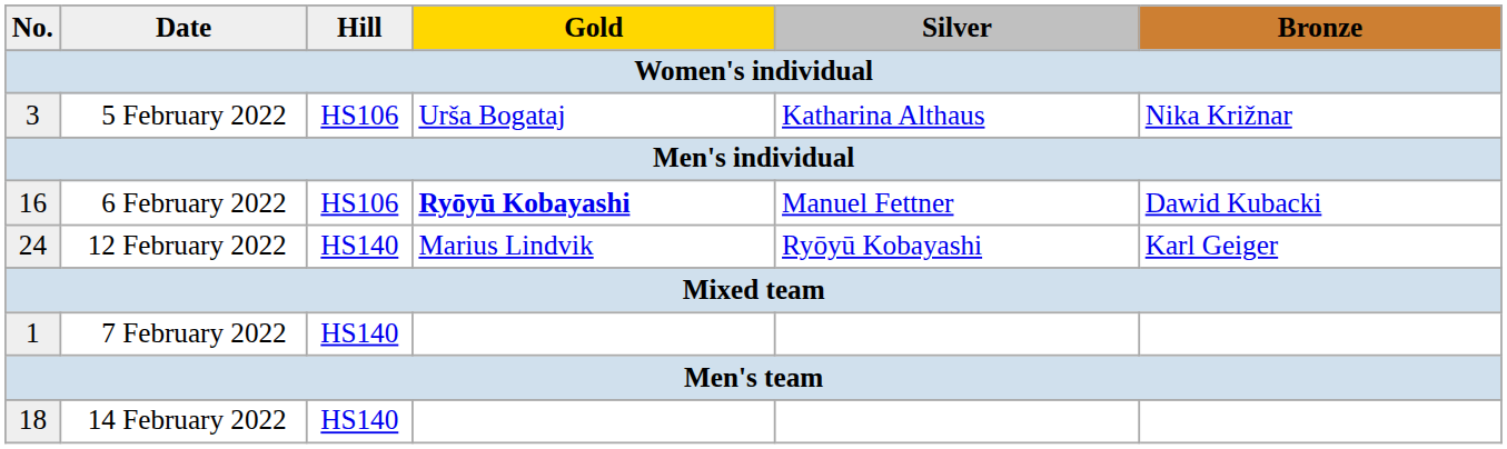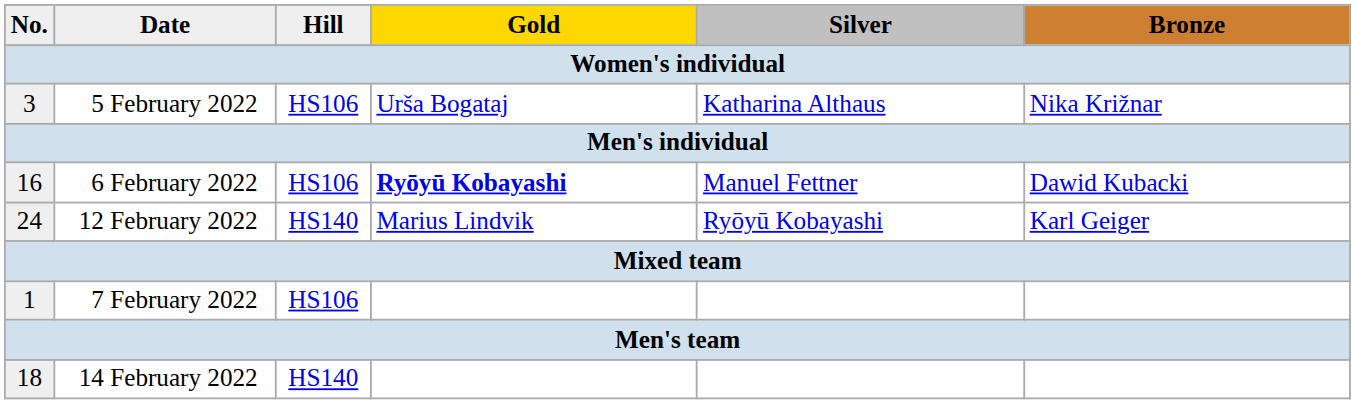7 February 2022 | Hill: HS140 -> HS106
